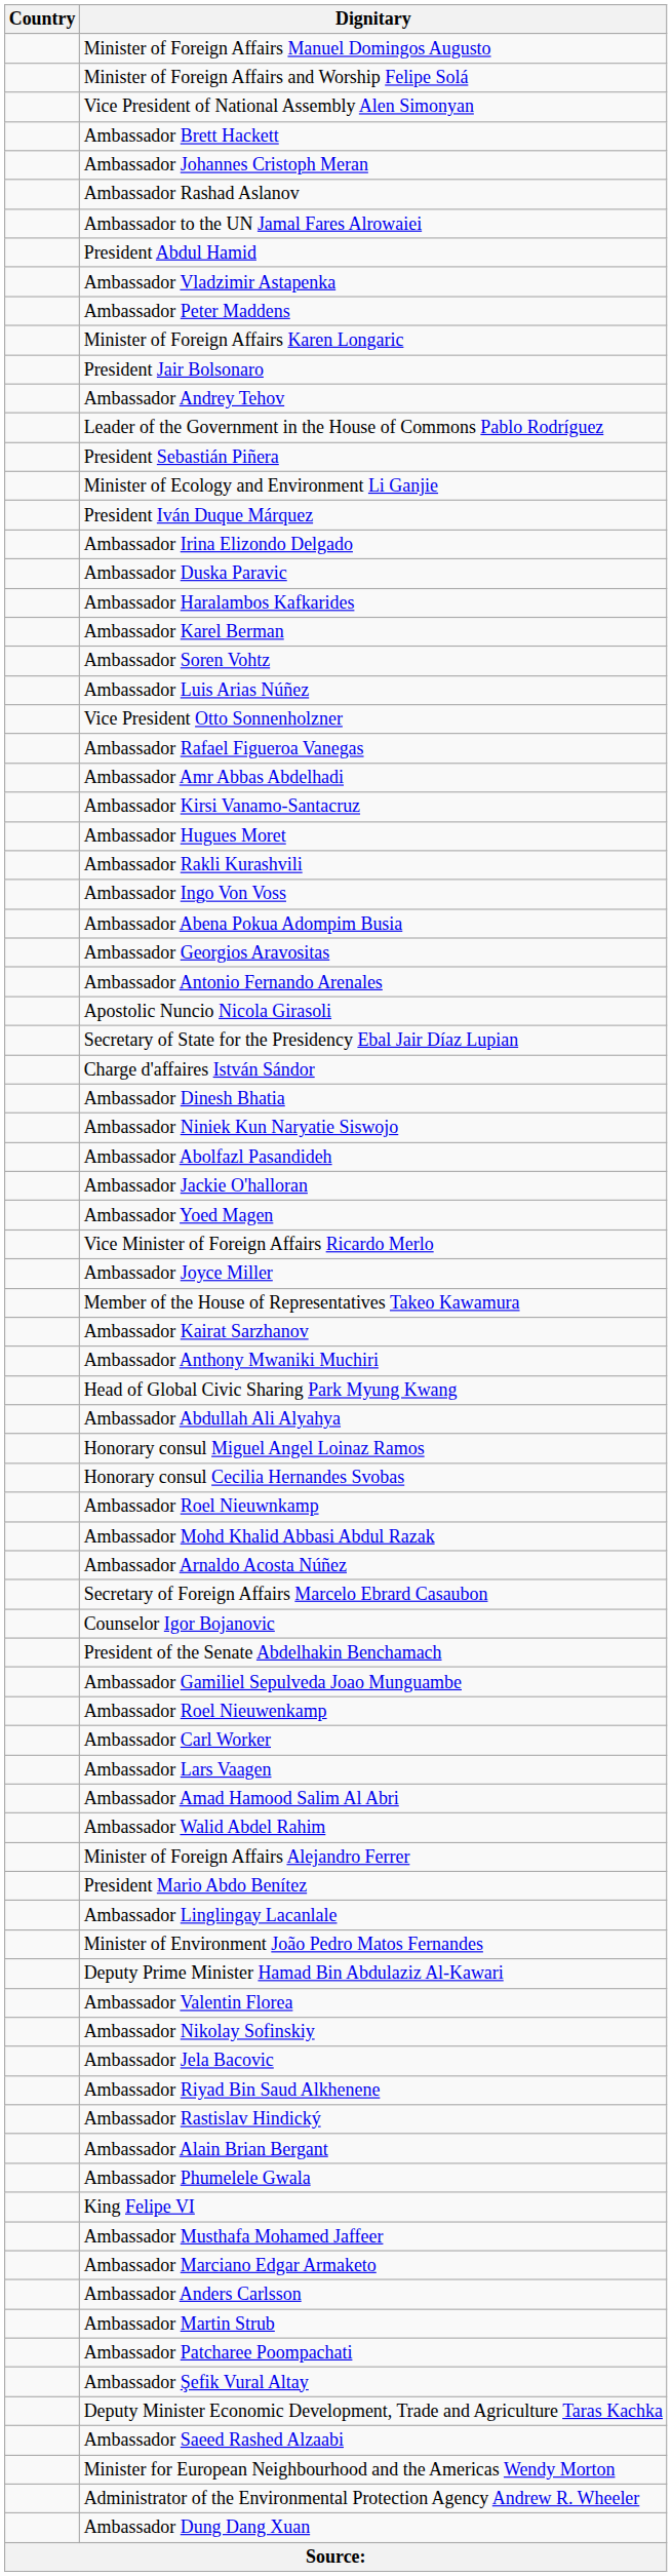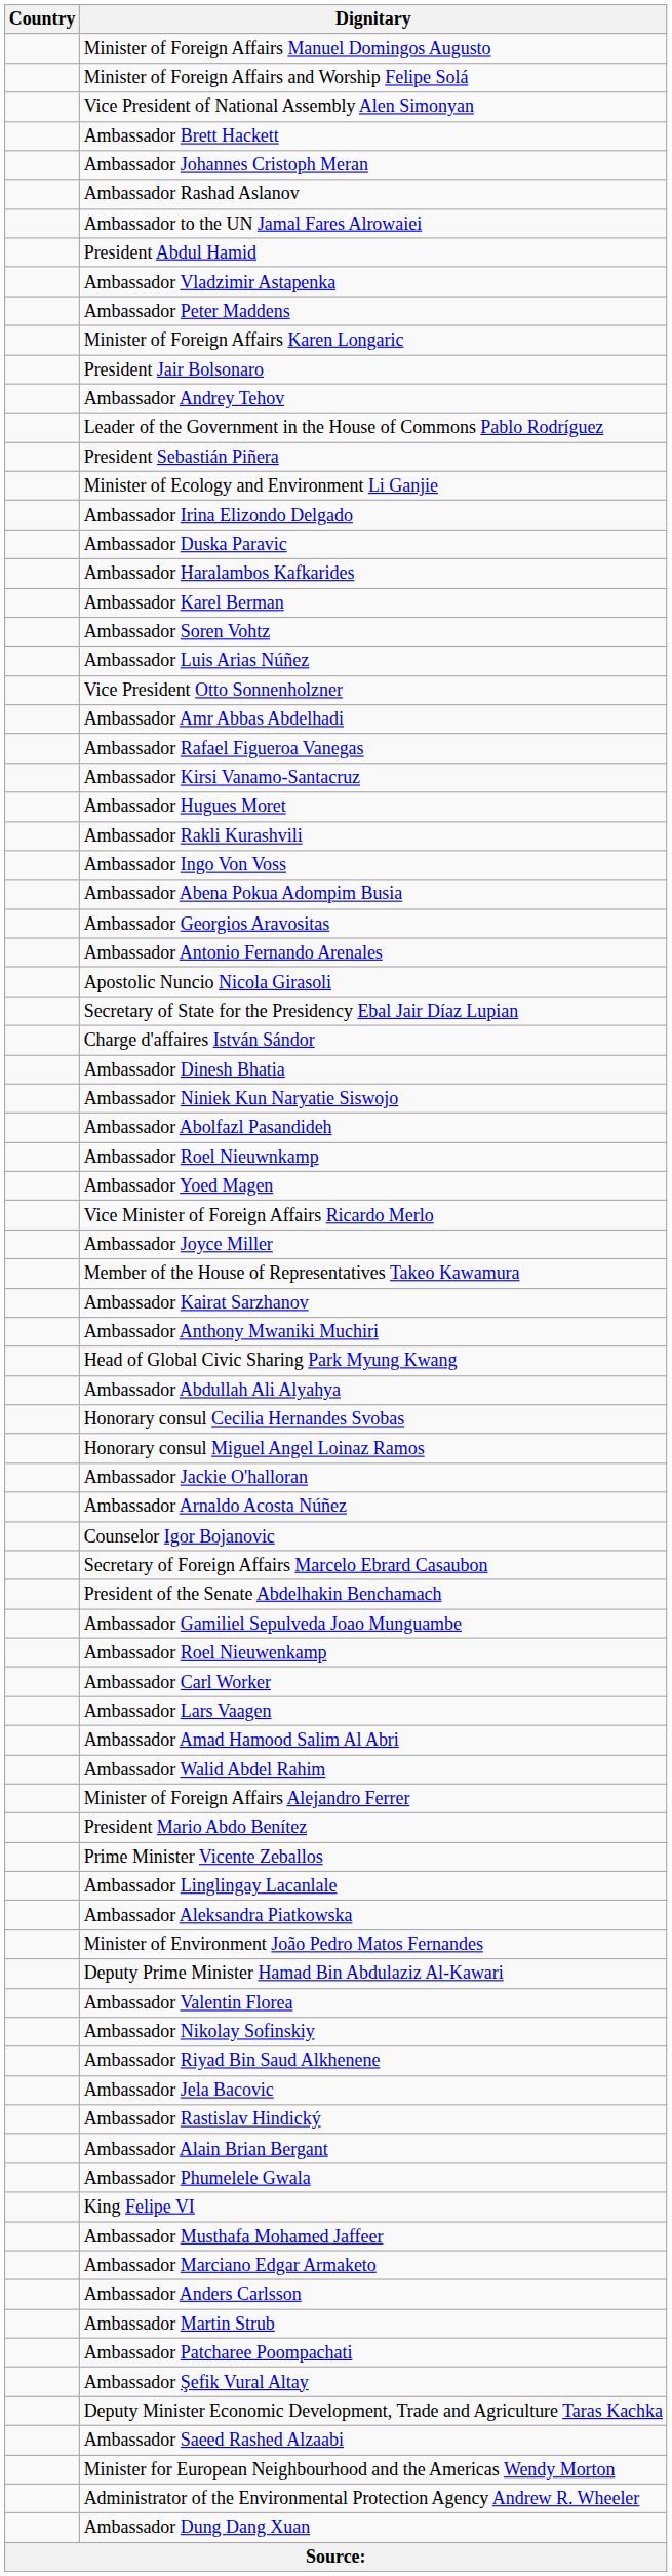- row: President Iván Duque Márquez
rows swapped: Ambassador Amr Abbas Abdelhadi <-> Ambassador Rafael Figueroa Vanegas
rows swapped: Ambassador Jackie O'halloran <-> Ambassador Roel Nieuwnkamp
rows swapped: Honorary consul Miguel Angel Loinaz Ramos <-> Honorary consul Cecilia Hernandes Svobas
- row: Ambassador Mohd Khalid Abbasi Abdul Razak
rows swapped: Secretary of Foreign Affairs Marcelo Ebrard Casaubon <-> Counselor Igor Bojanovic
+ row: Prime Minister Vicente Zeballos
+ row: Ambassador Aleksandra Piatkowska
rows swapped: Ambassador Riyad Bin Saud Alkhenene <-> Ambassador Jela Bacovic
